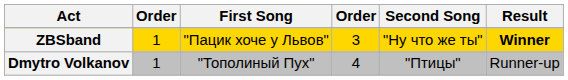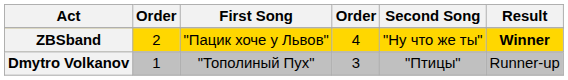ZBSband | column 2: 1 -> 2
ZBSband | column 4: 3 -> 4
Dmytro Volkanov | column 4: 4 -> 3
